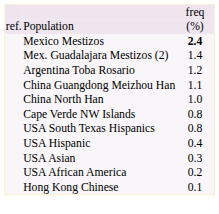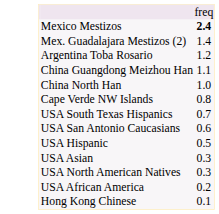- row: ref. | Population | (%)
USA South Texas Hispanics | column 3: 0.8 -> 0.7
+ row: USA San Antonio Caucasians | 0.6
USA Hispanic | column 3: 0.4 -> 0.5
+ row: USA North American Natives | 0.3
